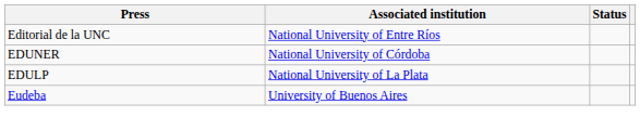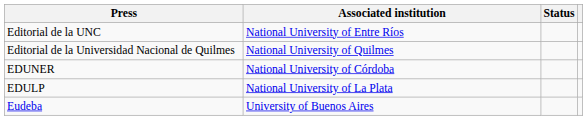+ row: Editorial de la Universidad Nacional de Quilmes | National University of Quilmes
